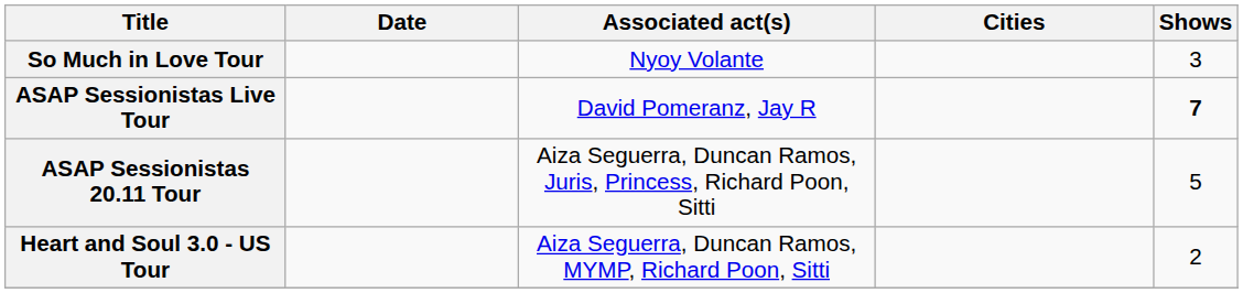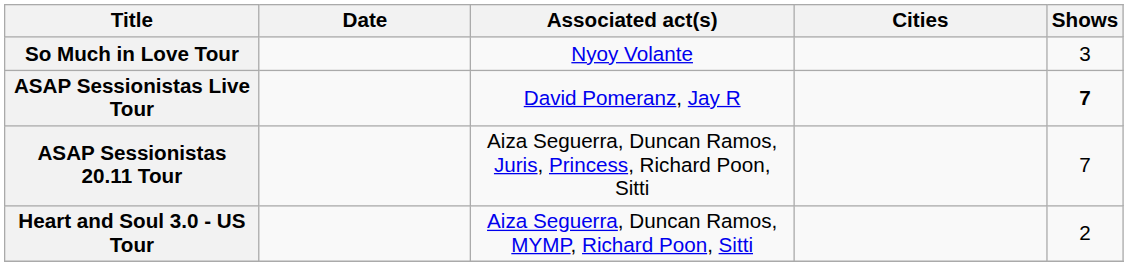ASAP Sessionistas 20.11 Tour | Shows: 5 -> 7
